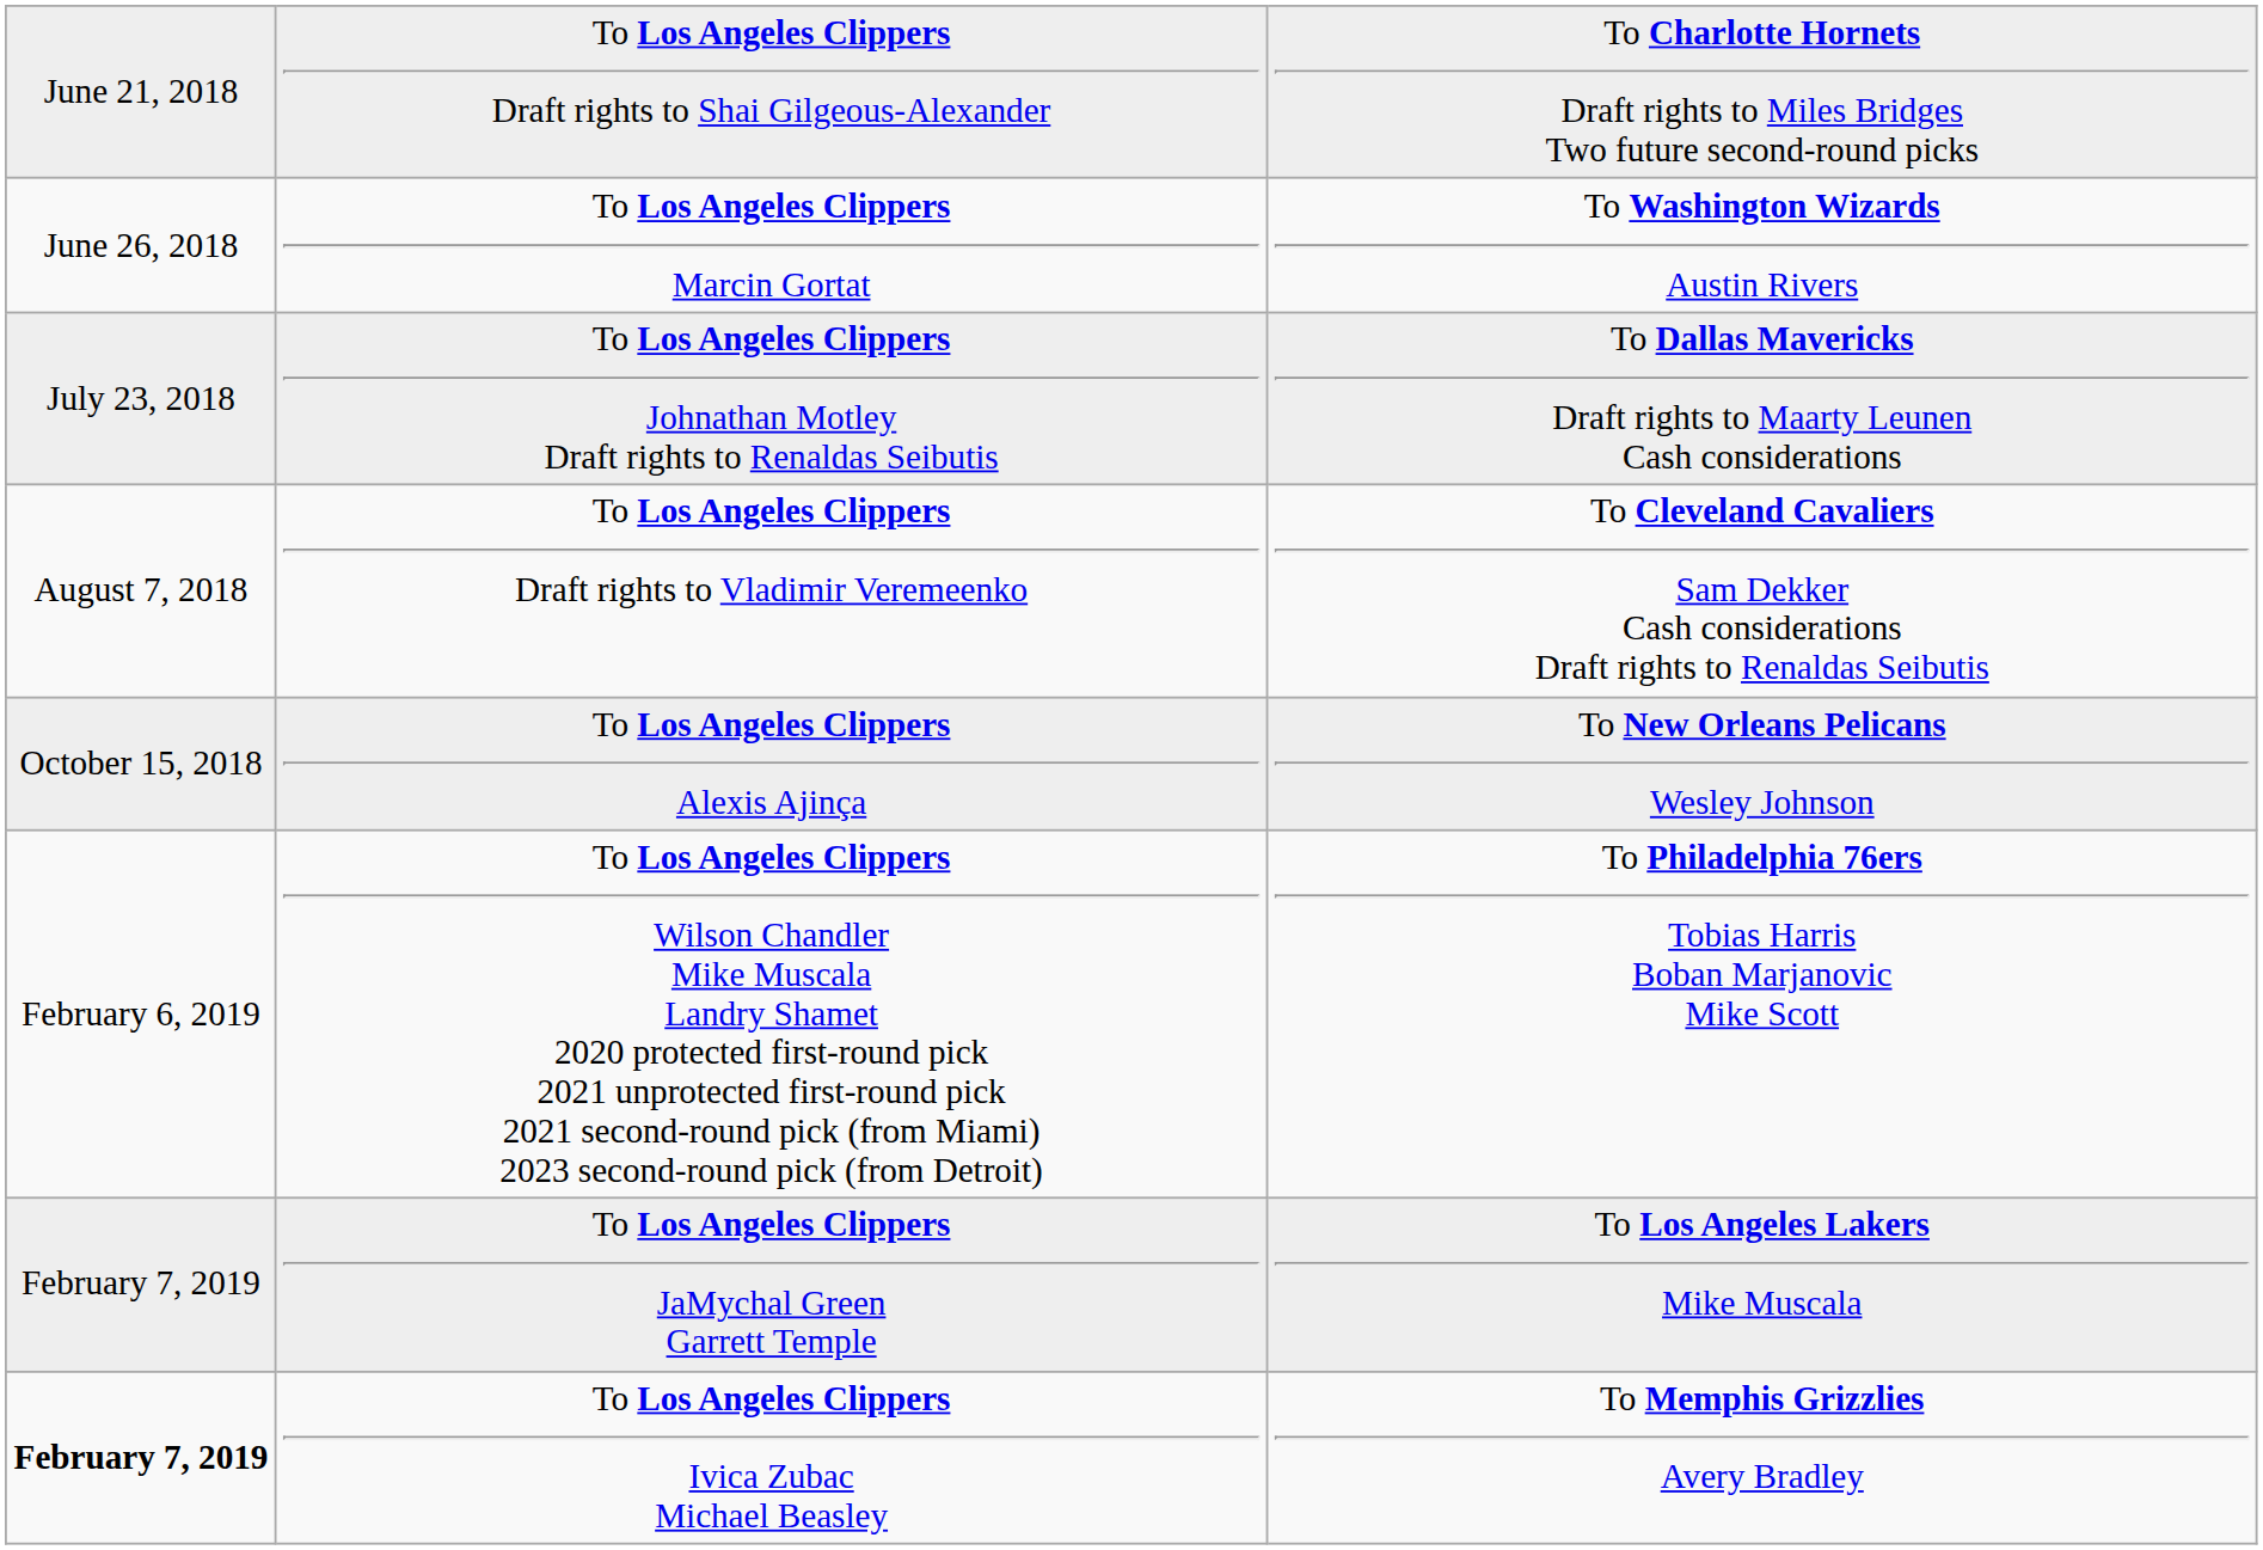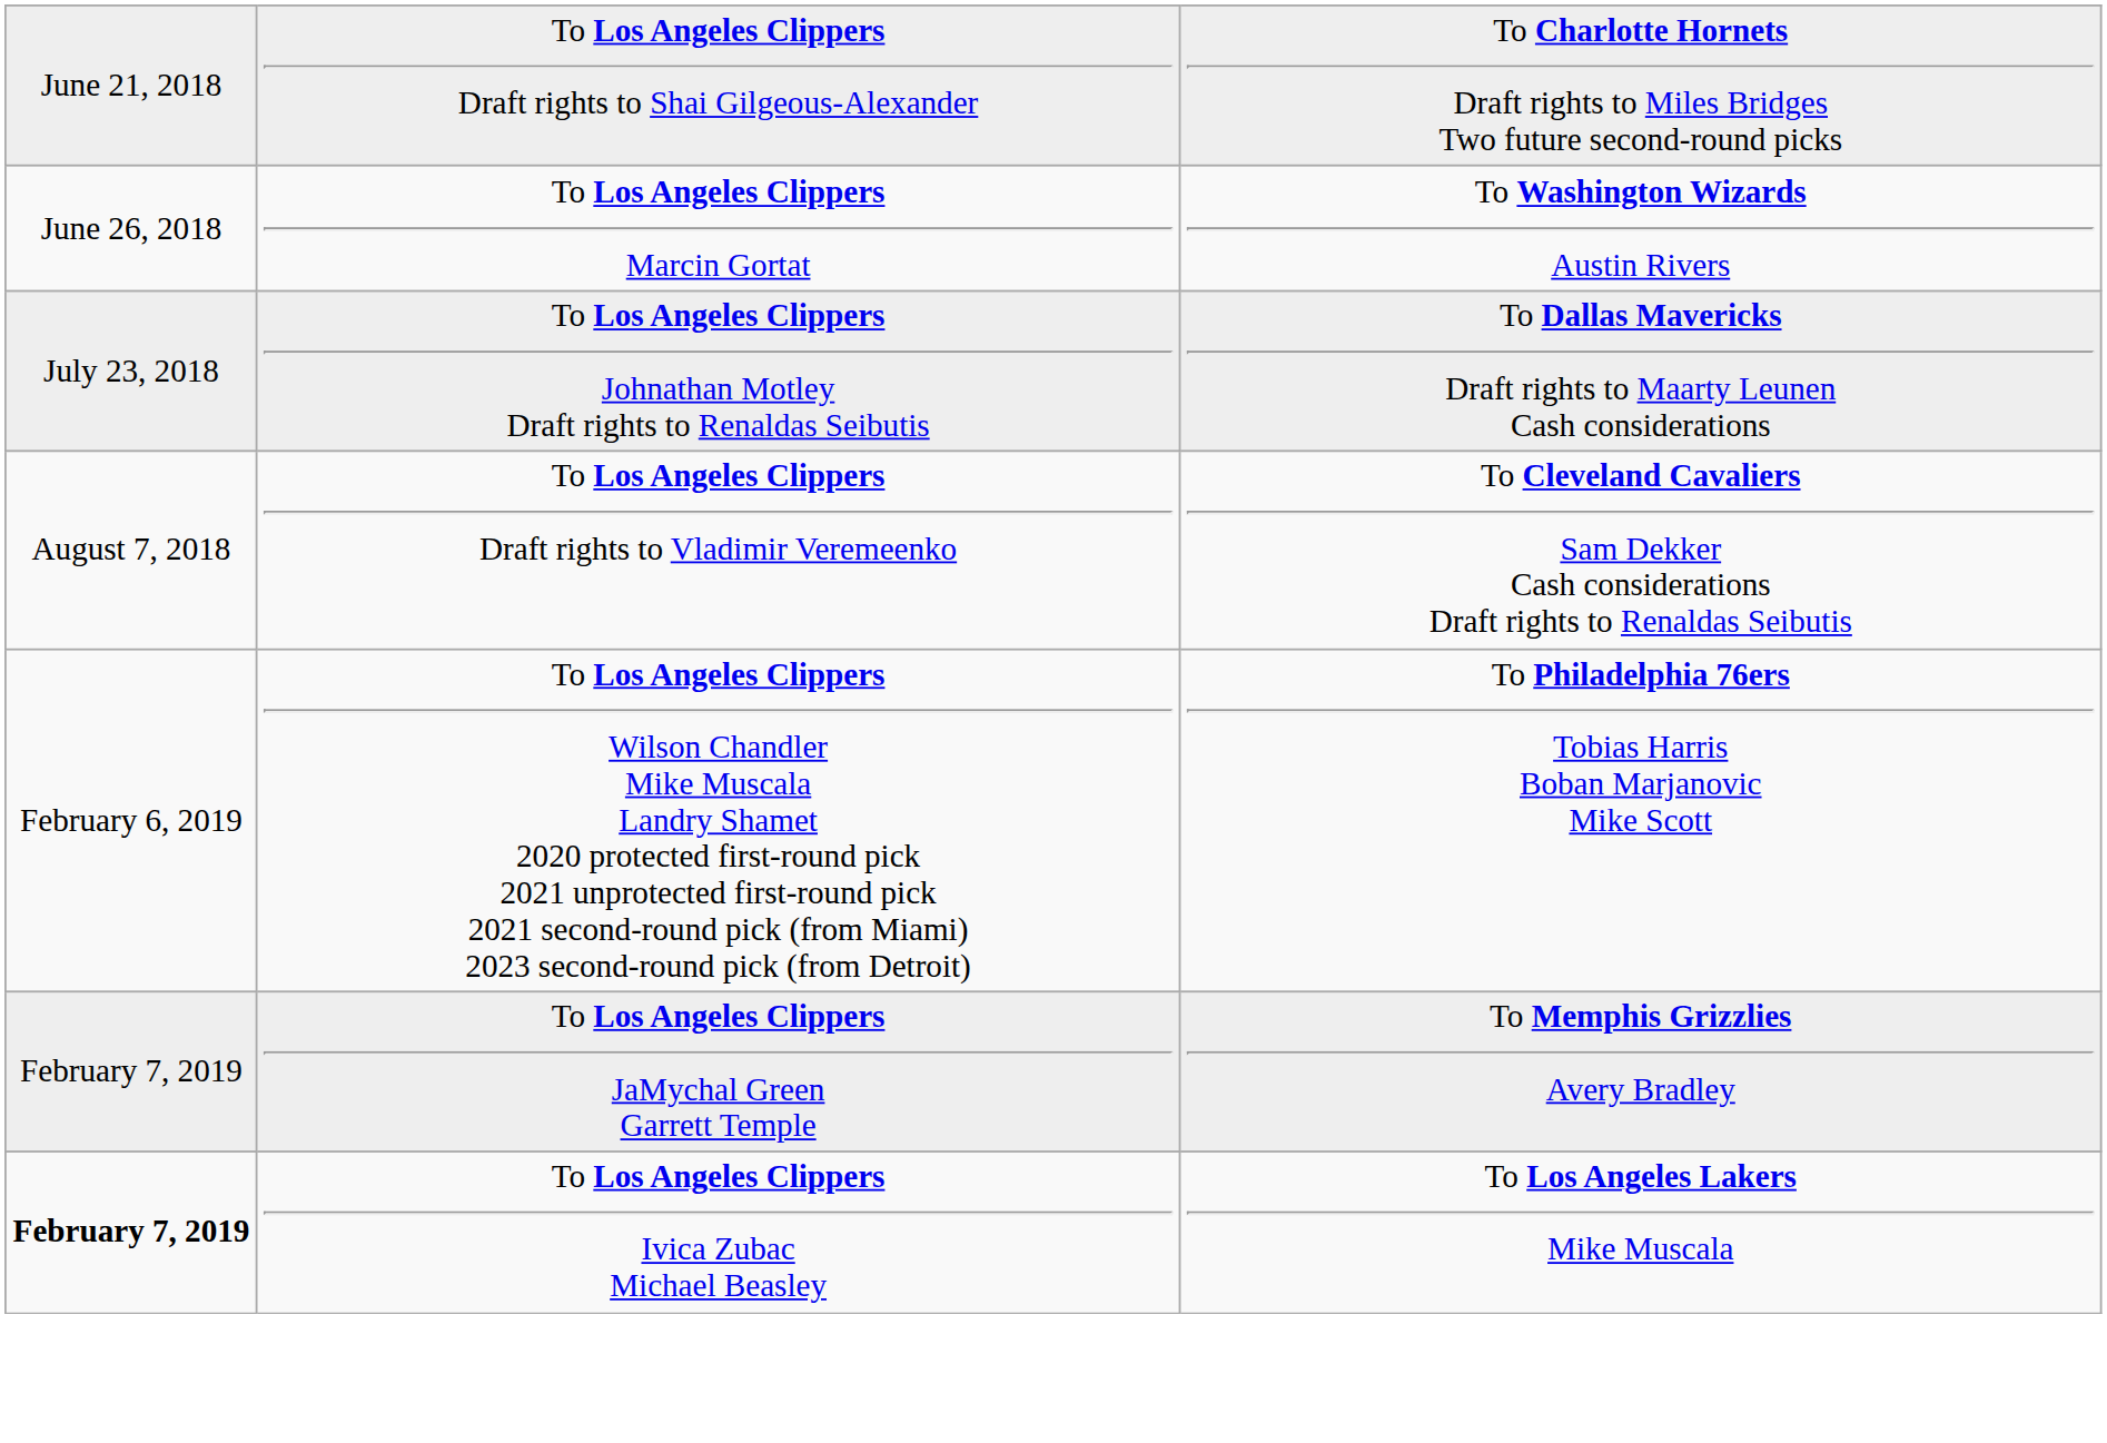- row: October 15, 2018 | To Los Angeles Clippers Alexis Ajinça | To New Orleans Pelicans Wesley Johnson
To Los Angeles Clippers JaMychal Green Garrett Temple | column 3: To Los Angeles Lakers Mike Muscala -> To Memphis Grizzlies Avery Bradley
To Los Angeles Clippers Ivica Zubac Michael Beasley | column 3: To Memphis Grizzlies Avery Bradley -> To Los Angeles Lakers Mike Muscala
